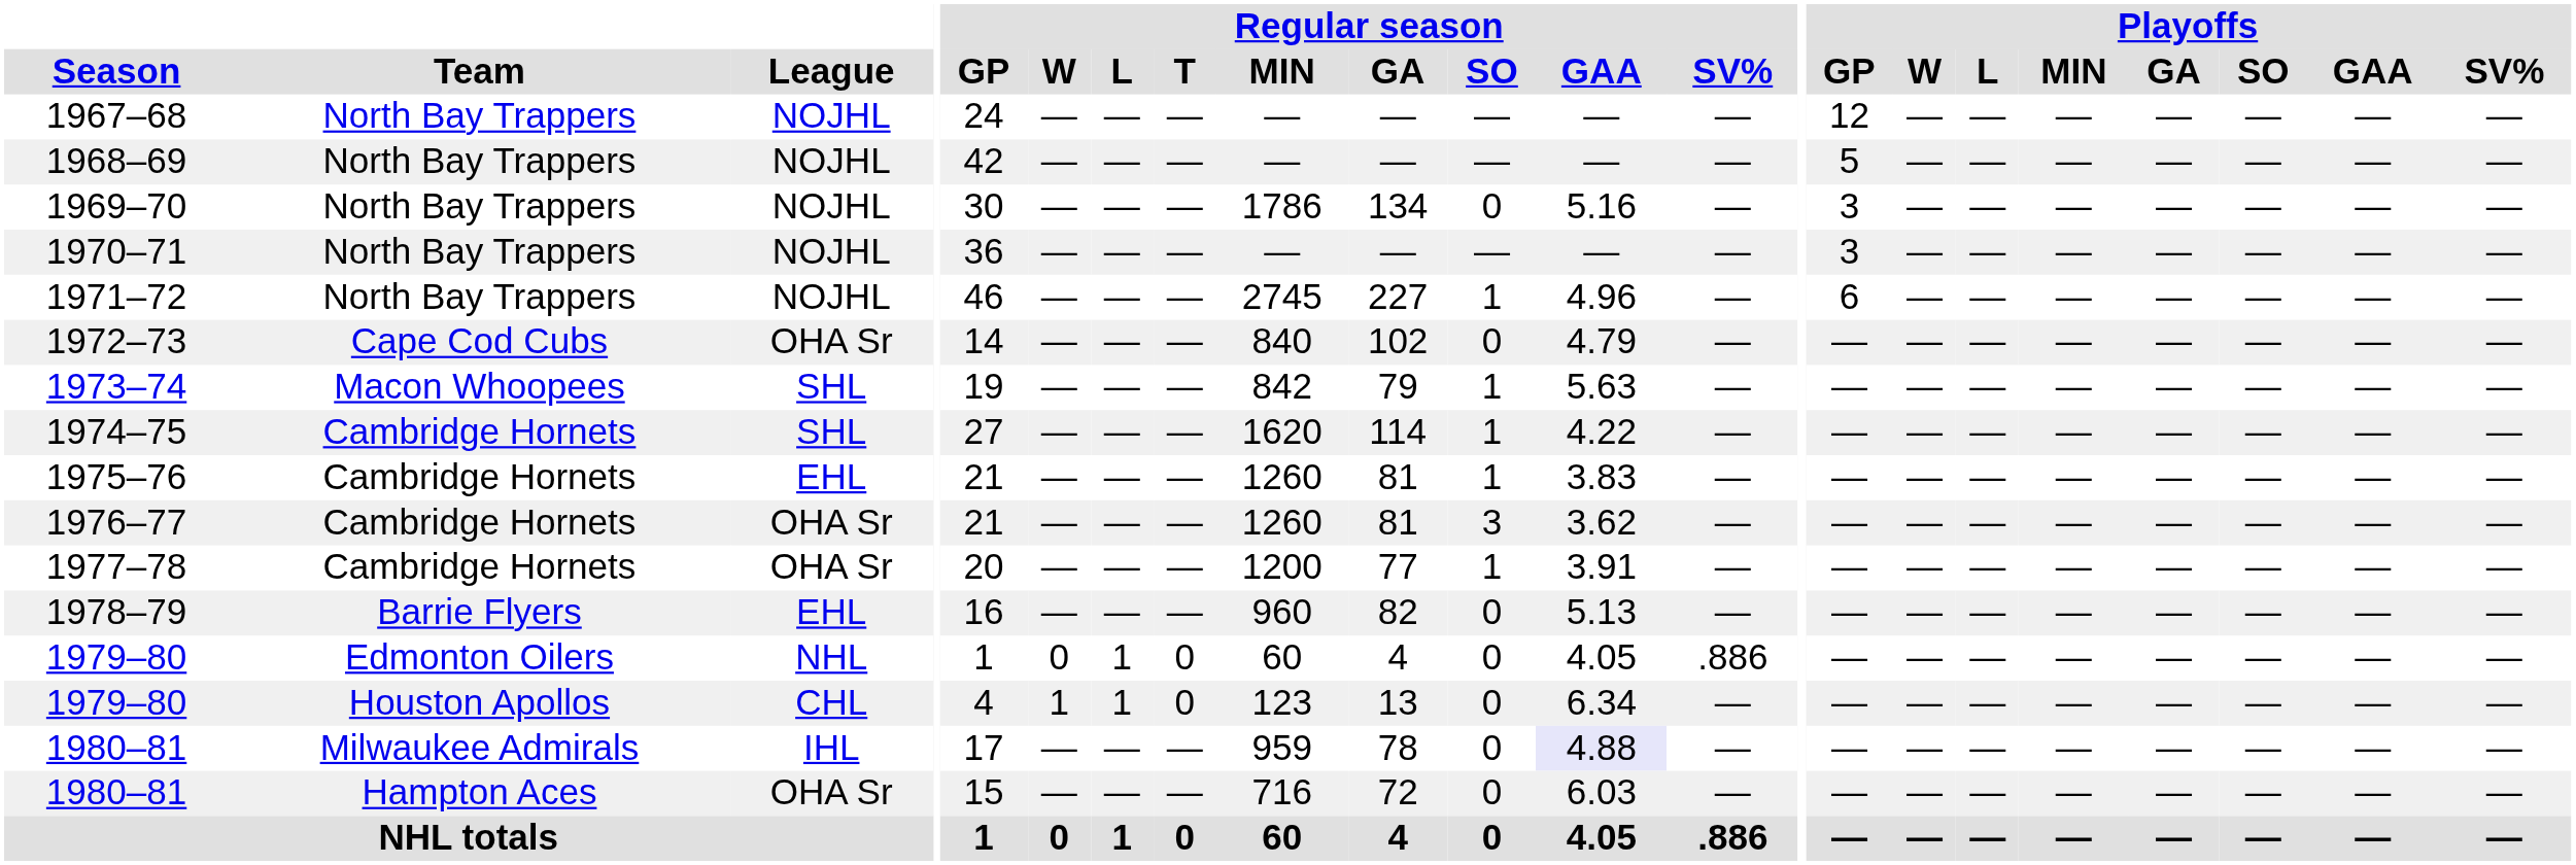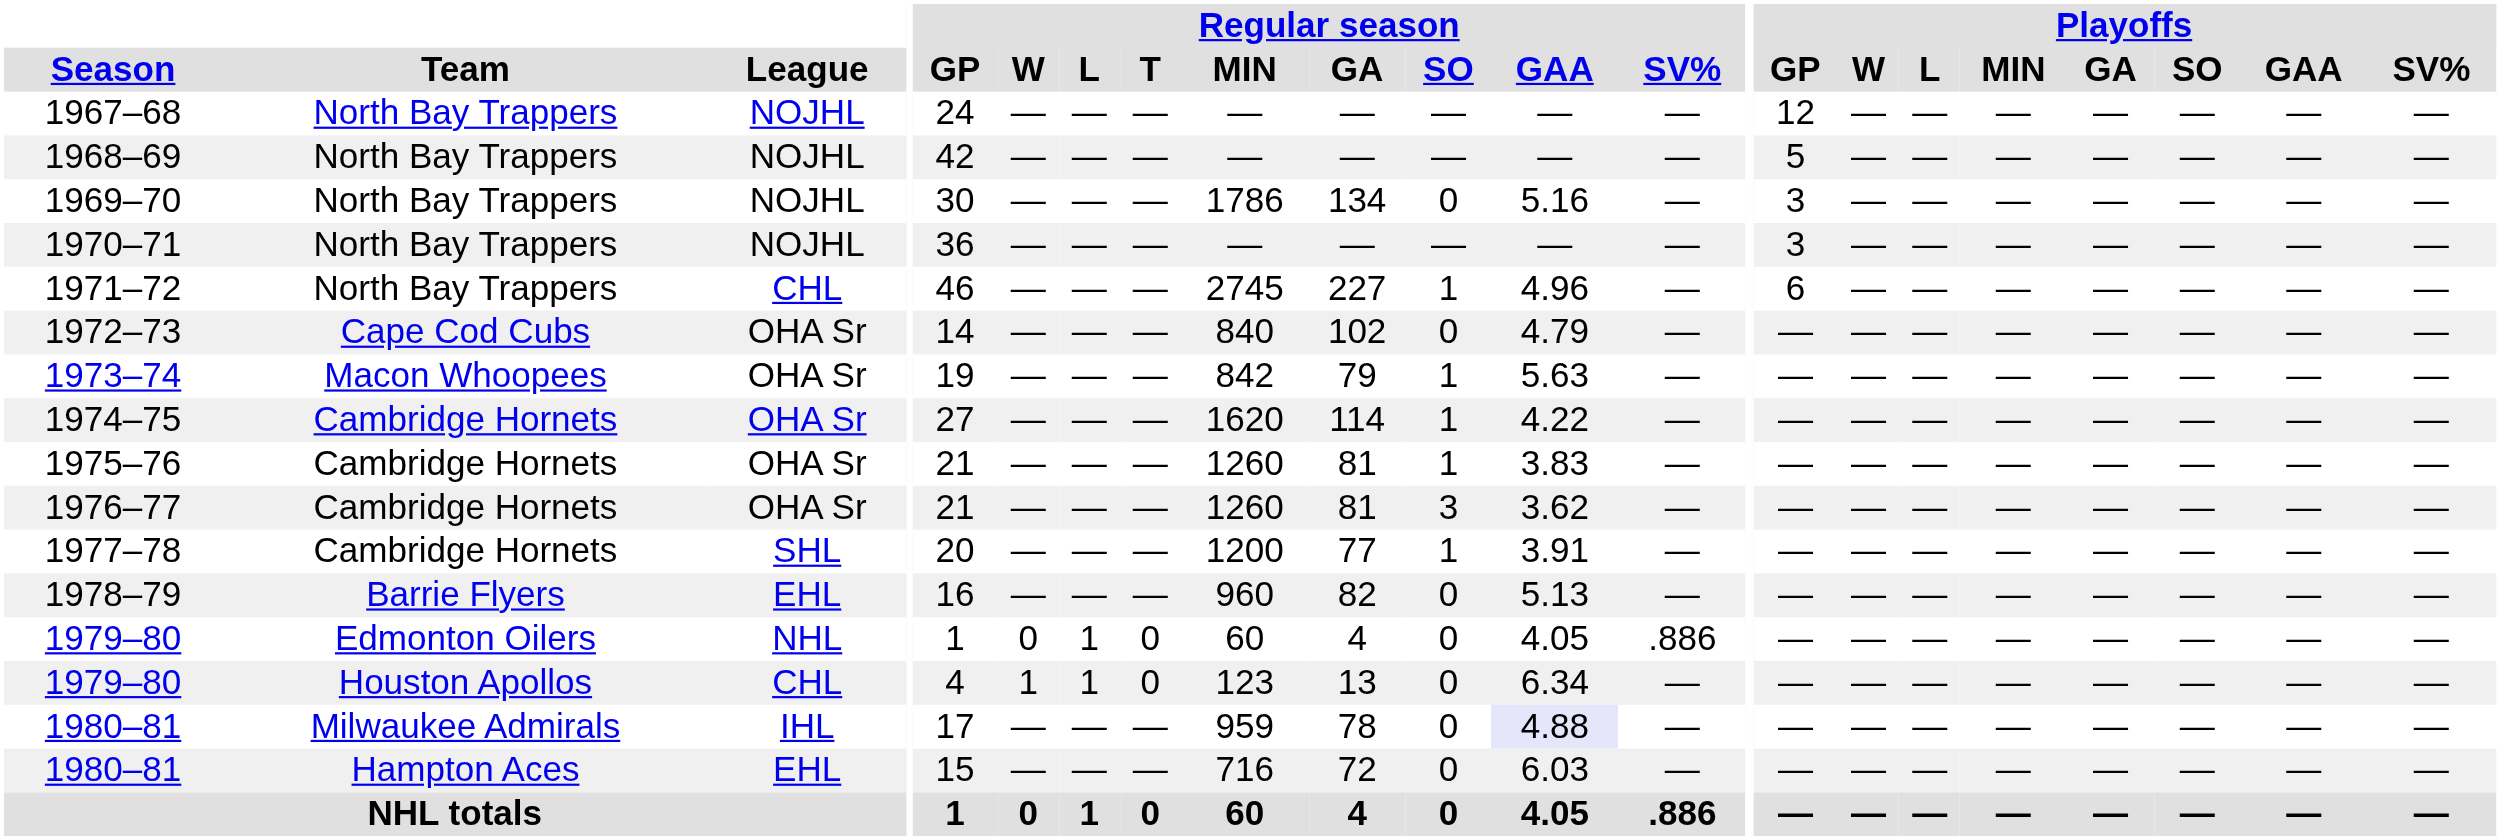1971–72 | League: NOJHL -> CHL
1973–74 | League: SHL -> OHA Sr
1974–75 | League: SHL -> OHA Sr
1975–76 | League: EHL -> OHA Sr
1977–78 | League: OHA Sr -> SHL
1980–81 / Hampton Aces | League: OHA Sr -> EHL
